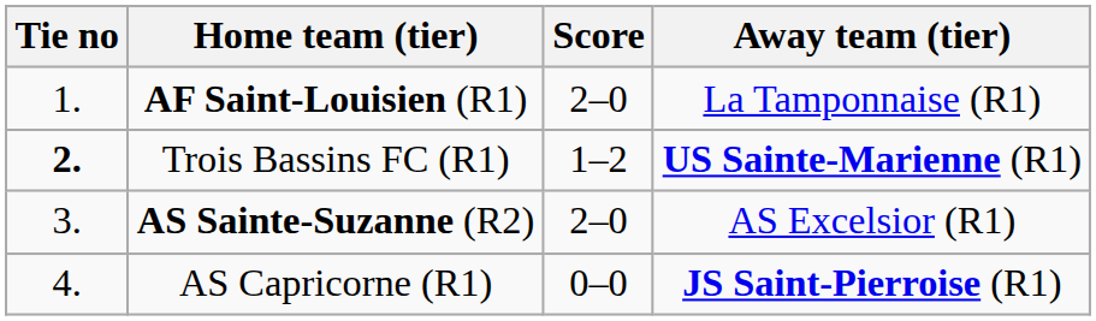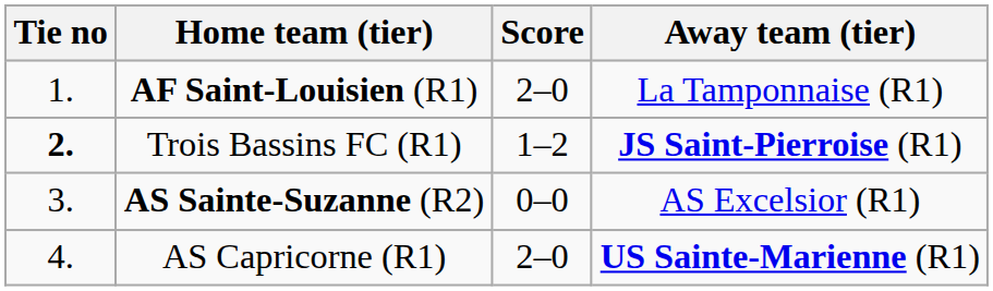Trois Bassins FC (R1) | Away team (tier): US Sainte-Marienne (R1) -> JS Saint-Pierroise (R1)
AS Sainte-Suzanne (R2) | Score: 2–0 -> 0–0
AS Capricorne (R1) | Score: 0–0 -> 2–0
AS Capricorne (R1) | Away team (tier): JS Saint-Pierroise (R1) -> US Sainte-Marienne (R1)
